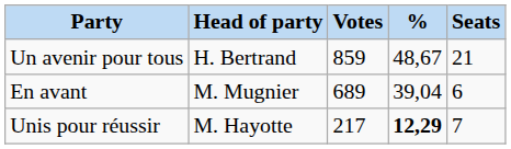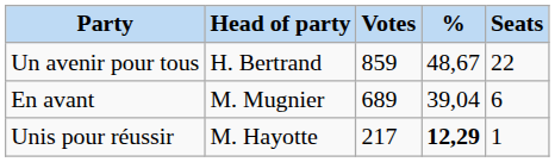Un avenir pour tous | Seats: 21 -> 22
Unis pour réussir | Seats: 7 -> 1
